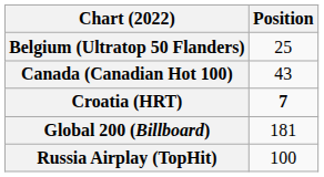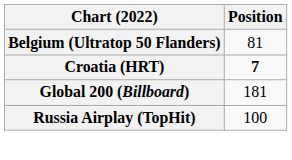Belgium (Ultratop 50 Flanders) | Position: 25 -> 81
- row: Canada (Canadian Hot 100) | 43
